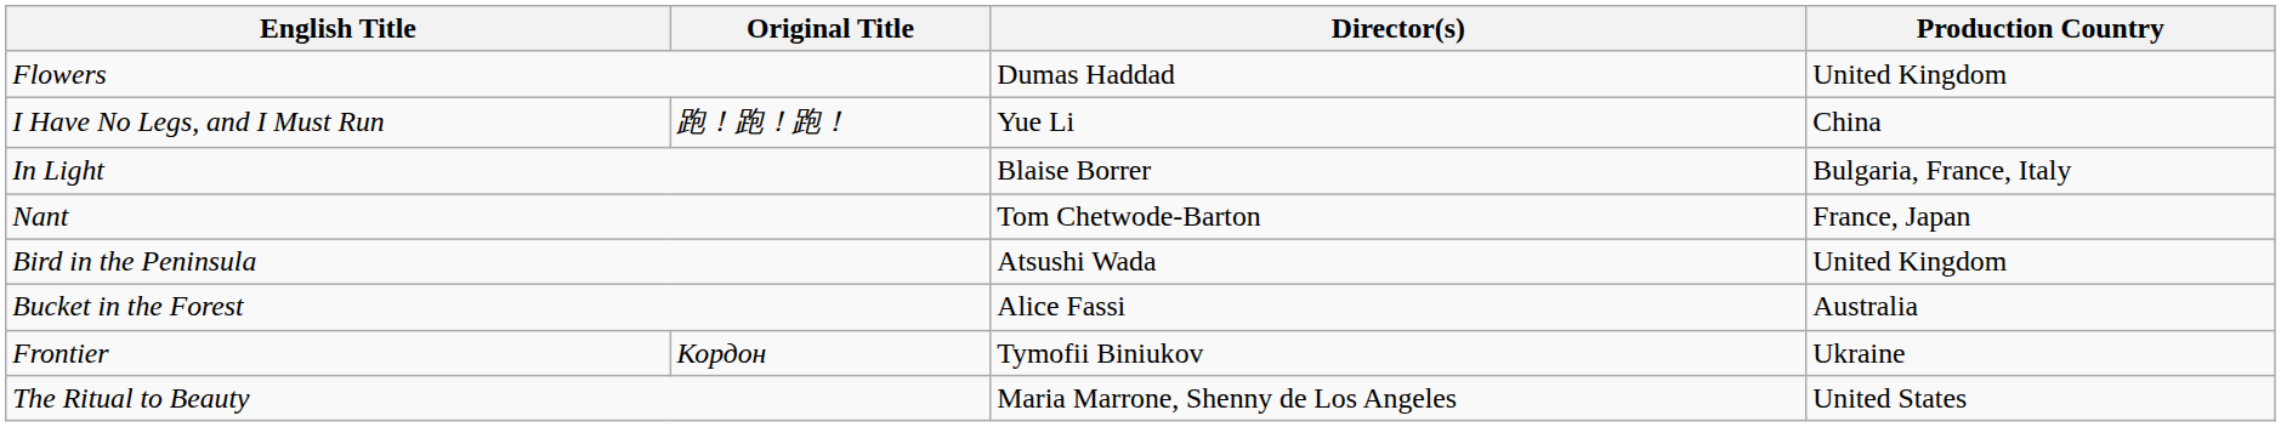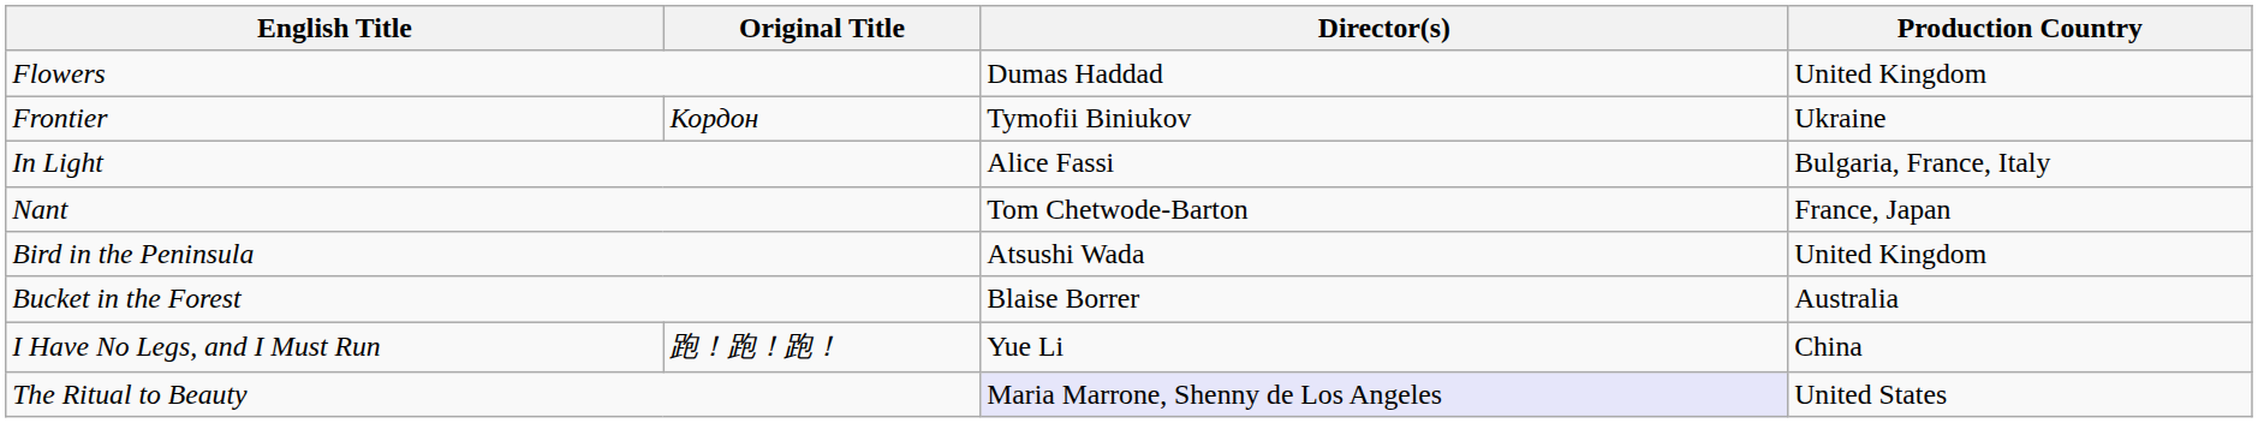rows swapped: I Have No Legs, and I Must Run <-> Frontier
In Light | Director(s): Blaise Borrer -> Alice Fassi
Bucket in the Forest | Director(s): Alice Fassi -> Blaise Borrer
The Ritual to Beauty | Director(s): no background -> lavender background
